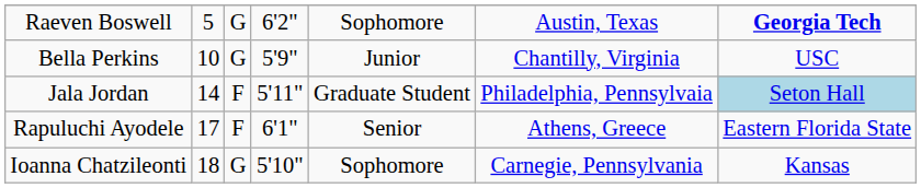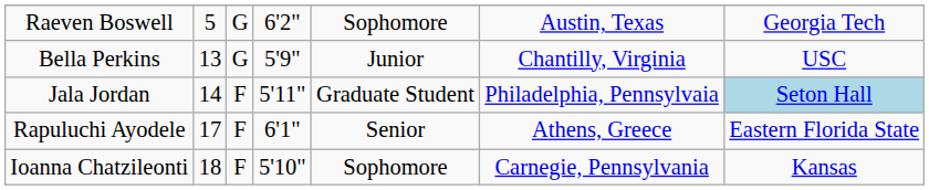Raeven Boswell | column 7: bold -> normal
Bella Perkins | column 2: 10 -> 13
Ioanna Chatzileonti | column 3: G -> F
